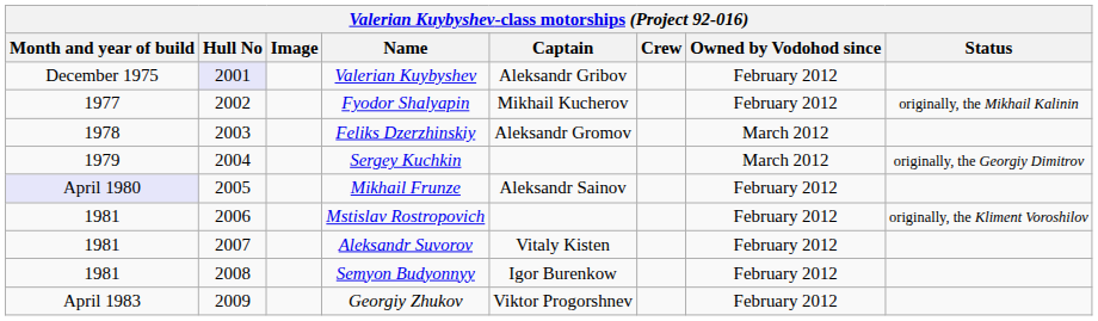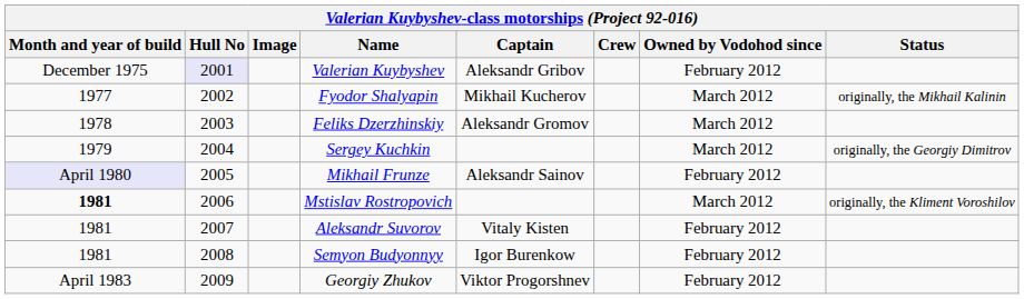Fyodor Shalyapin | Owned by Vodohod since: February 2012 -> March 2012
Mstislav Rostropovich | Month and year of build: normal -> bold
Mstislav Rostropovich | Owned by Vodohod since: February 2012 -> March 2012
